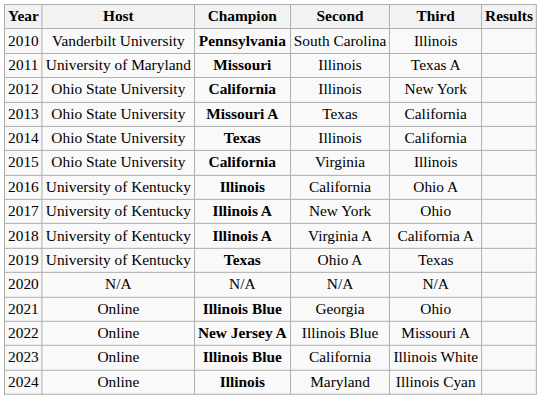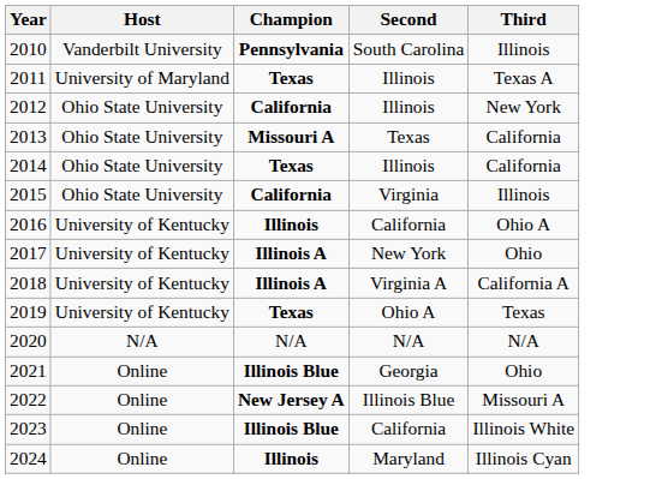- column: Results
2011 | Champion: Missouri -> Texas
